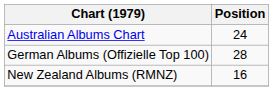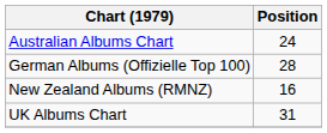+ row: UK Albums Chart | 31
